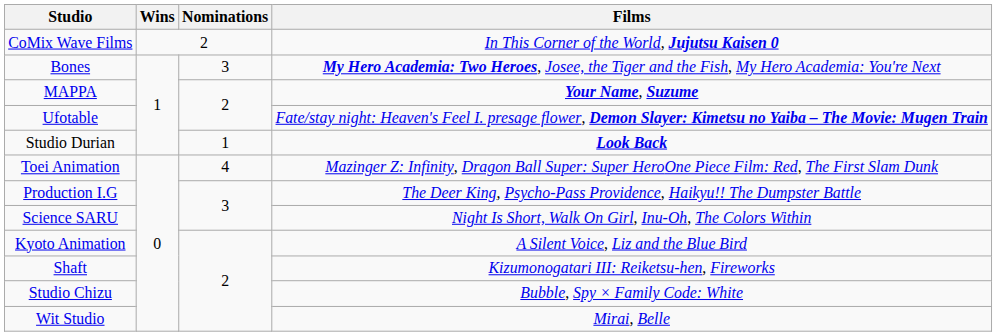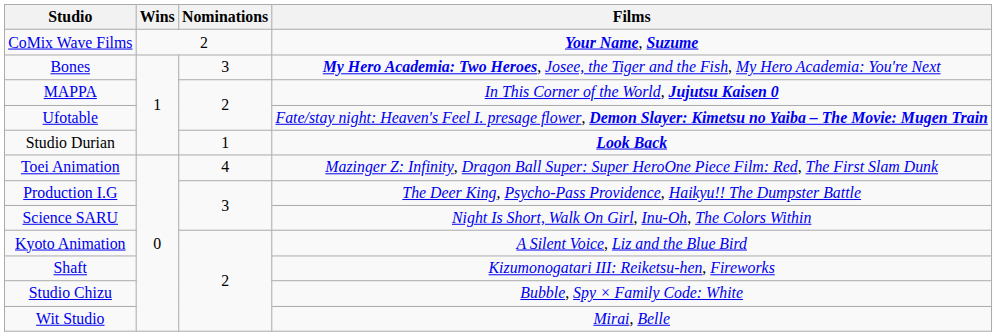CoMix Wave Films | Films: In This Corner of the World, Jujutsu Kaisen 0 -> Your Name, Suzume
MAPPA | Films: Your Name, Suzume -> In This Corner of the World, Jujutsu Kaisen 0
